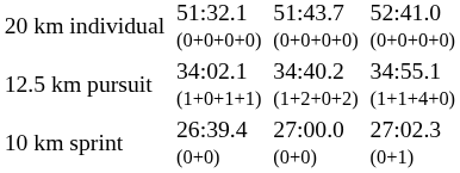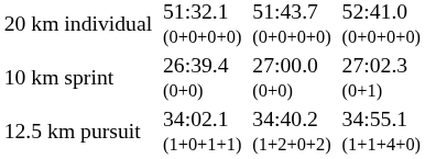rows swapped: 10 km sprint <-> 12.5 km pursuit
